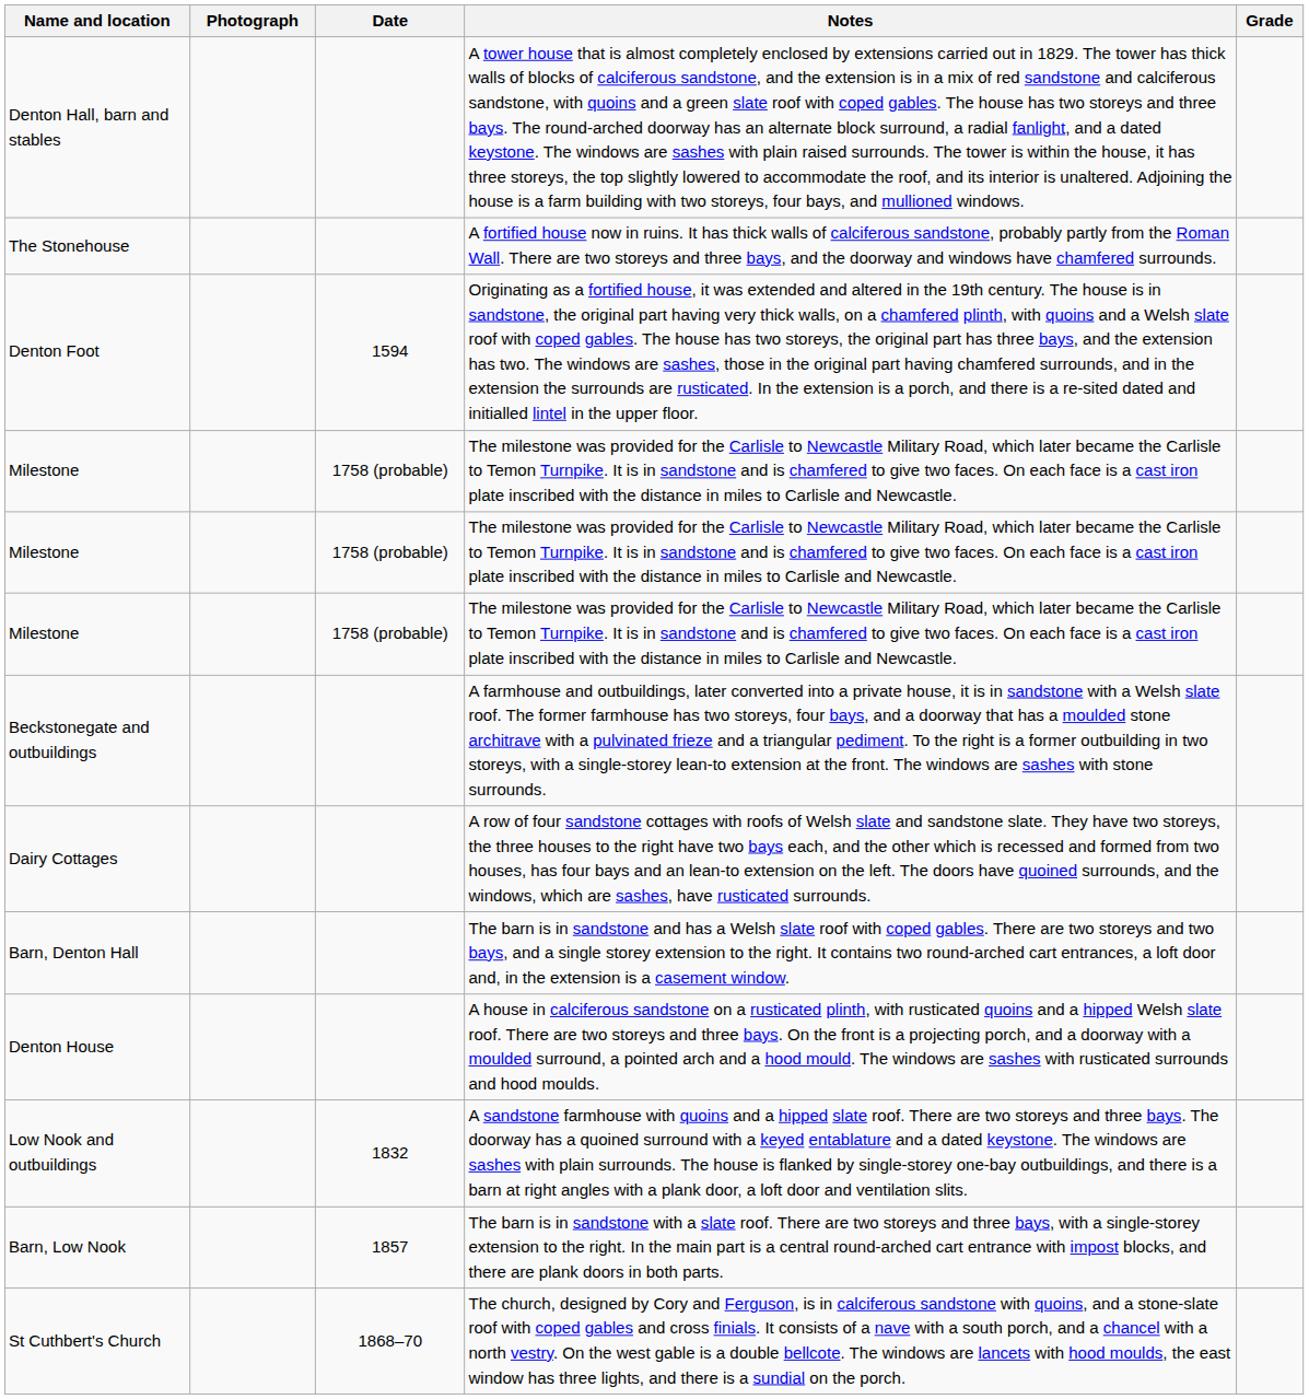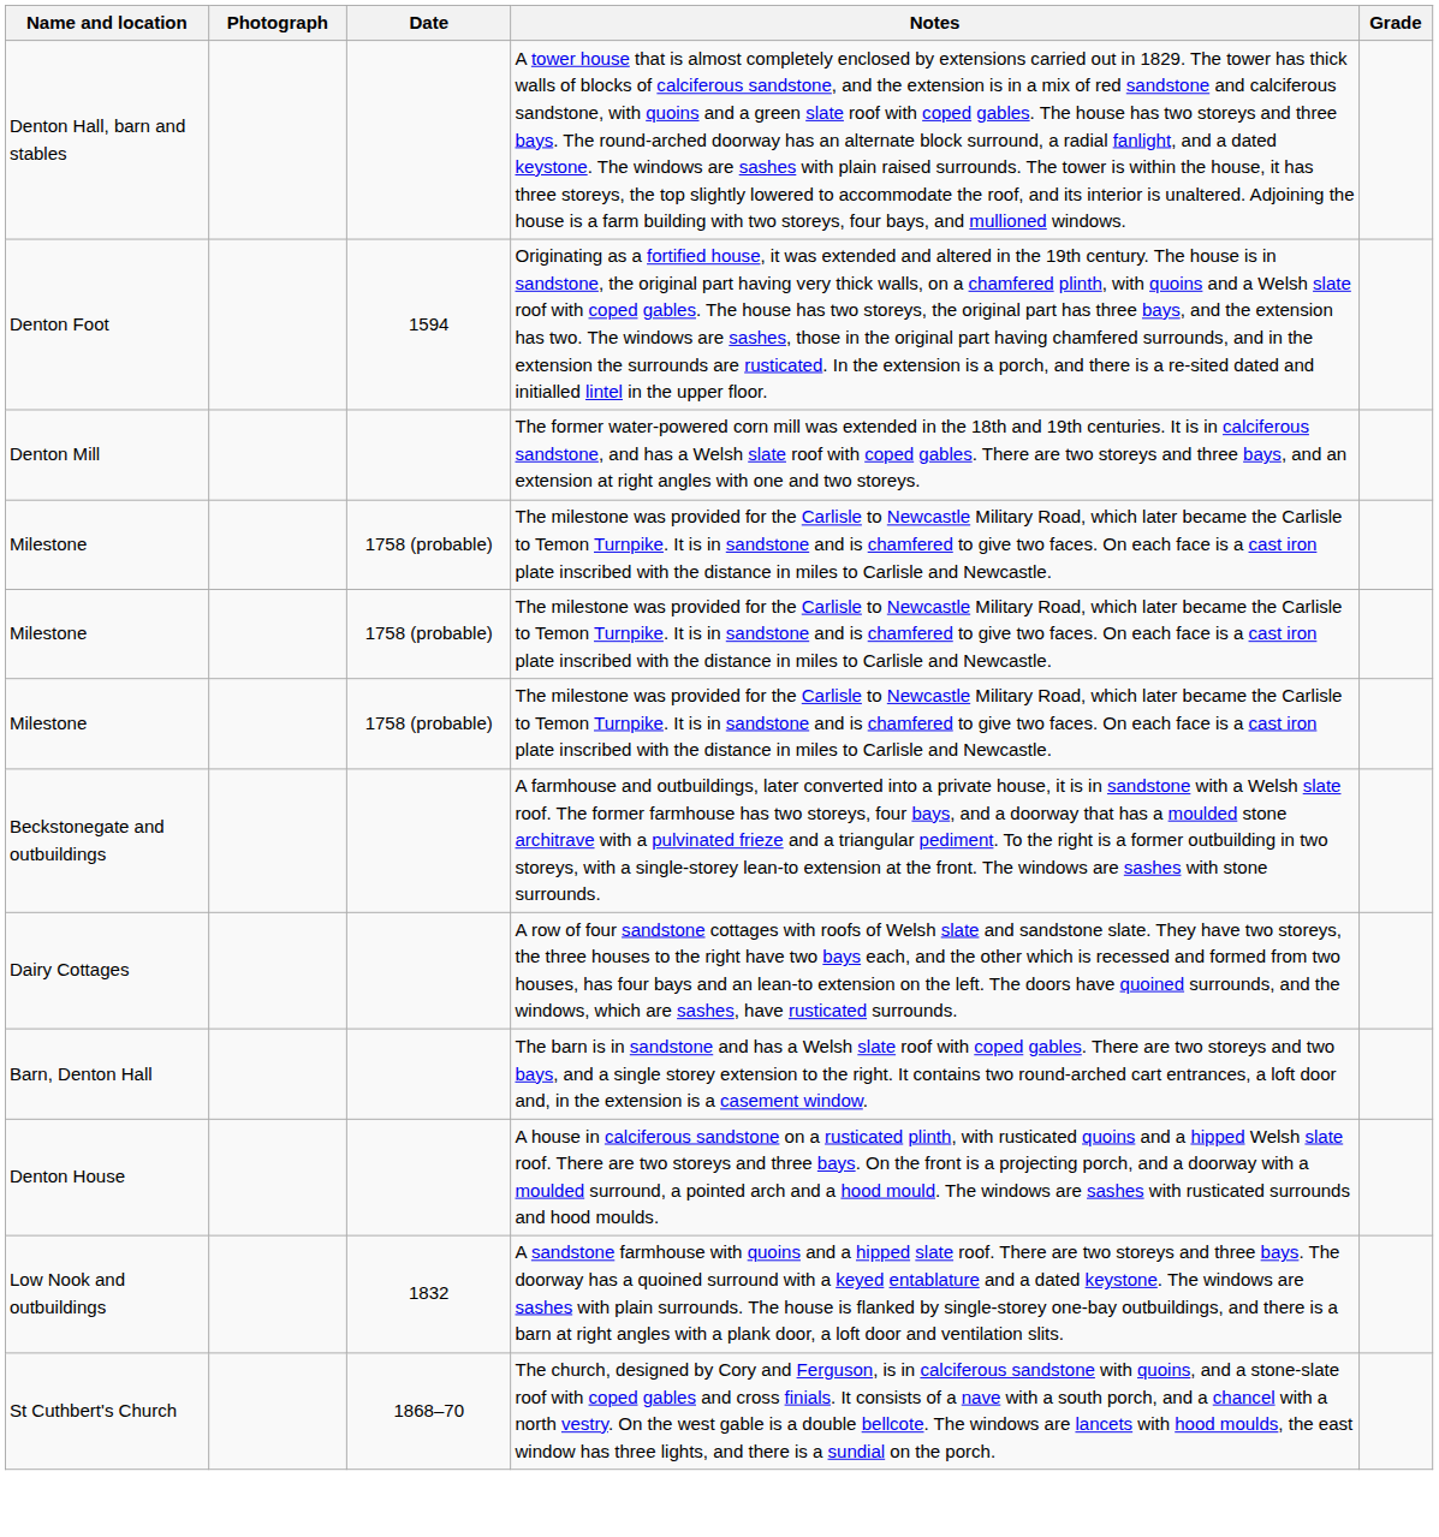- row: The Stonehouse | A fortified house now in ruins. It has thick walls of calciferous sandstone, probably partly from the Roman Wall. There are two storeys and three bays, and the doorway and windows have chamfered surrounds.
+ row: Denton Mill | The former water-powered corn mill was extended in the 18th and 19th centuries. It is in calciferous sandstone, and has a Welsh slate roof with coped gables. There are two storeys and three bays, and an extension at right angles with one and two storeys.
- row: Barn, Low Nook | 1857 | The barn is in sandstone with a slate roof. There are two storeys and three bays, with a single-storey extension to the right. In the main part is a central round-arched cart entrance with impost blocks, and there are plank doors in both parts.
